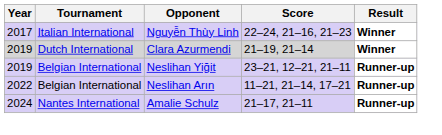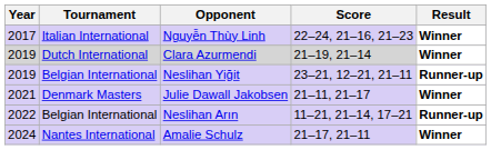+ row: 2021 | Denmark Masters | Julie Dawall Jakobsen | 21–11, 21–17 | Winner
Amalie Schulz | Result: Runner-up -> Winner
